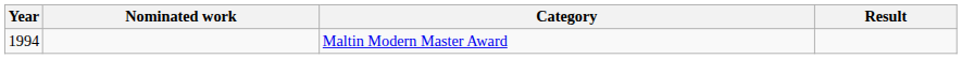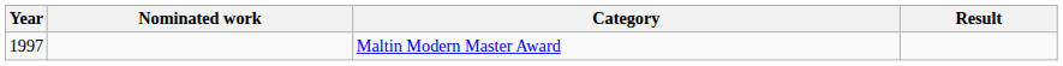Maltin Modern Master Award | Year: 1994 -> 1997
